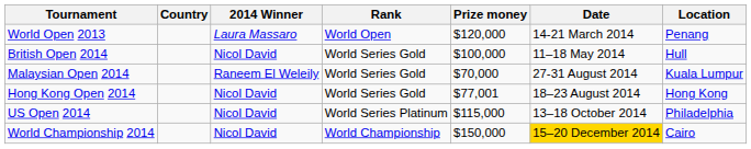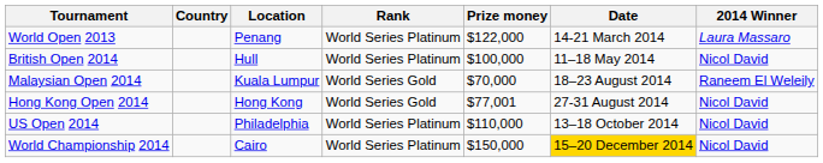columns swapped: Location <-> 2014 Winner
World Open 2013 | Rank: World Open -> World Series Platinum
World Open 2013 | Prize money: $120,000 -> $122,000
British Open 2014 | Rank: World Series Gold -> World Series Platinum
Malaysian Open 2014 | Date: 27-31 August 2014 -> 18–23 August 2014
Hong Kong Open 2014 | Date: 18–23 August 2014 -> 27-31 August 2014
US Open 2014 | Prize money: $115,000 -> $110,000
World Championship 2014 | Rank: World Championship -> World Series Platinum
